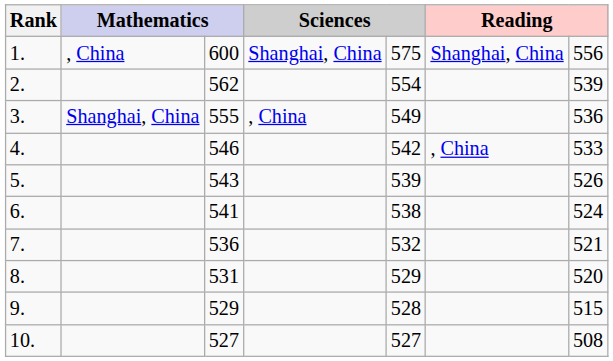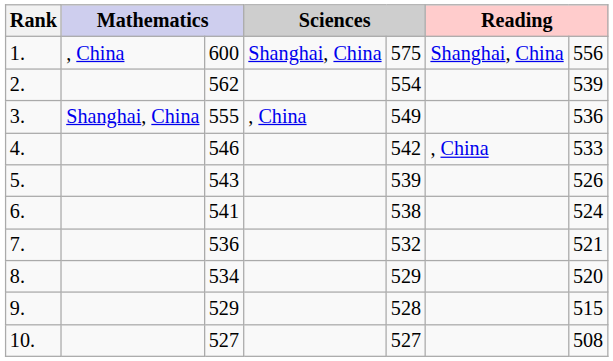8. | column 3: 531 -> 534
